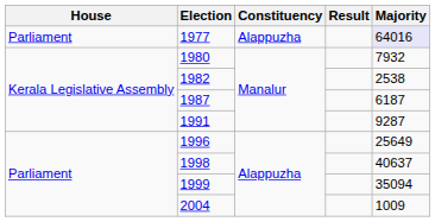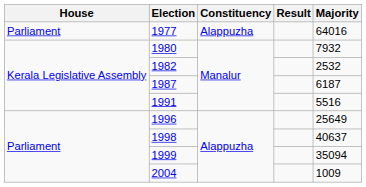1977 | Majority: lavender background -> no background
1982 | Majority: 2538 -> 2532
1991 | Majority: 9287 -> 5516
